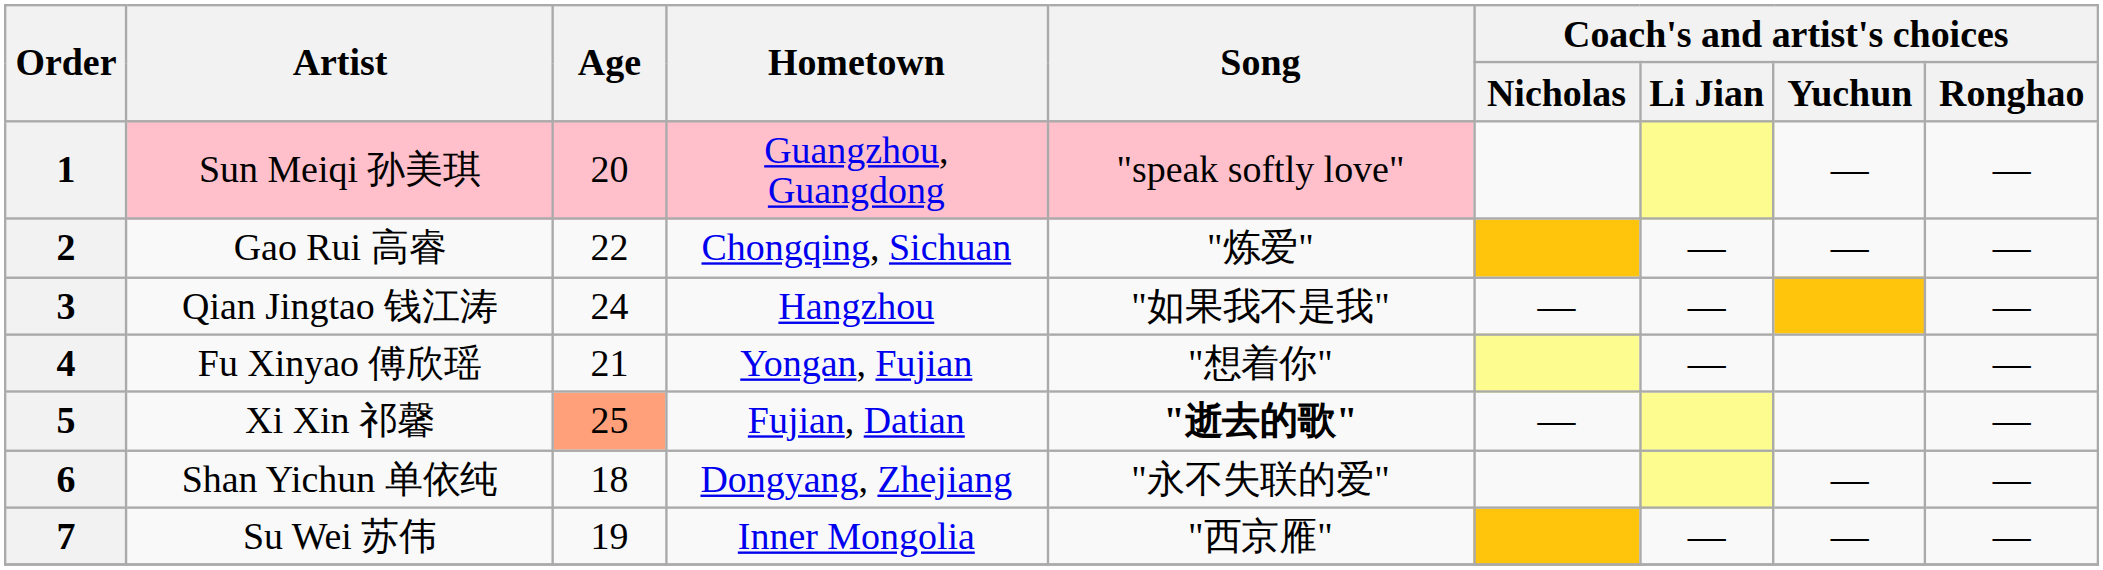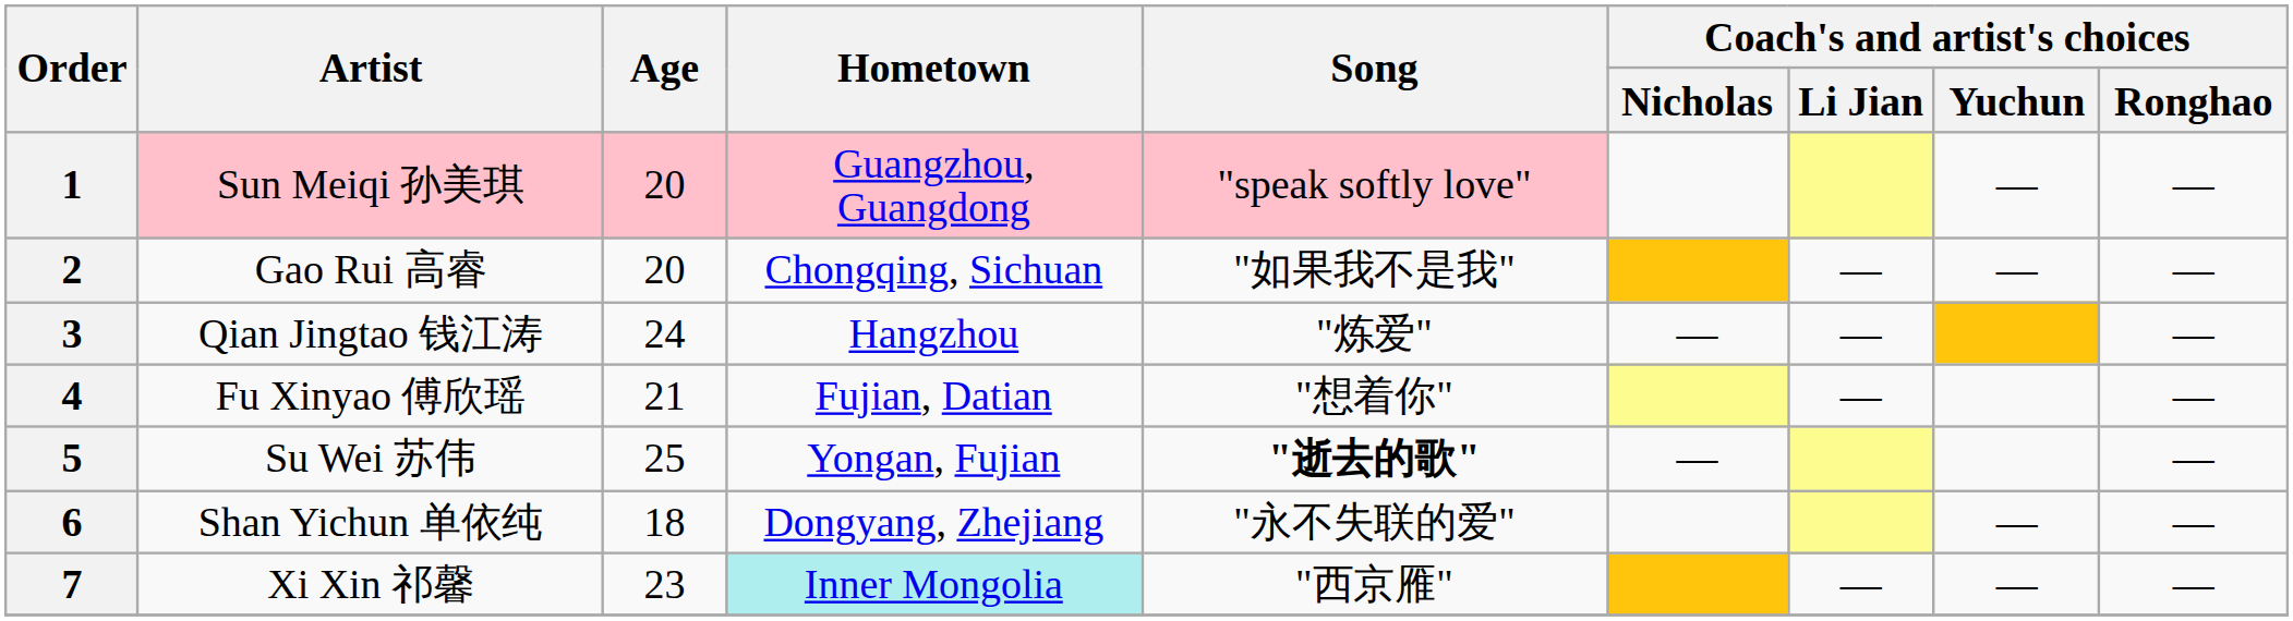2 | Age: 22 -> 20
2 | Song: "炼爱" -> "如果我不是我"
3 | Song: "如果我不是我" -> "炼爱"
4 | Hometown: Yongan, Fujian -> Fujian, Datian
5 | Artist: Xi Xin 祁馨 -> Su Wei 苏伟
5 | Age: lightsalmon background -> no background
5 | Hometown: Fujian, Datian -> Yongan, Fujian
7 | Artist: Su Wei 苏伟 -> Xi Xin 祁馨
7 | Age: 19 -> 23
7 | Hometown: no background -> paleturquoise background
